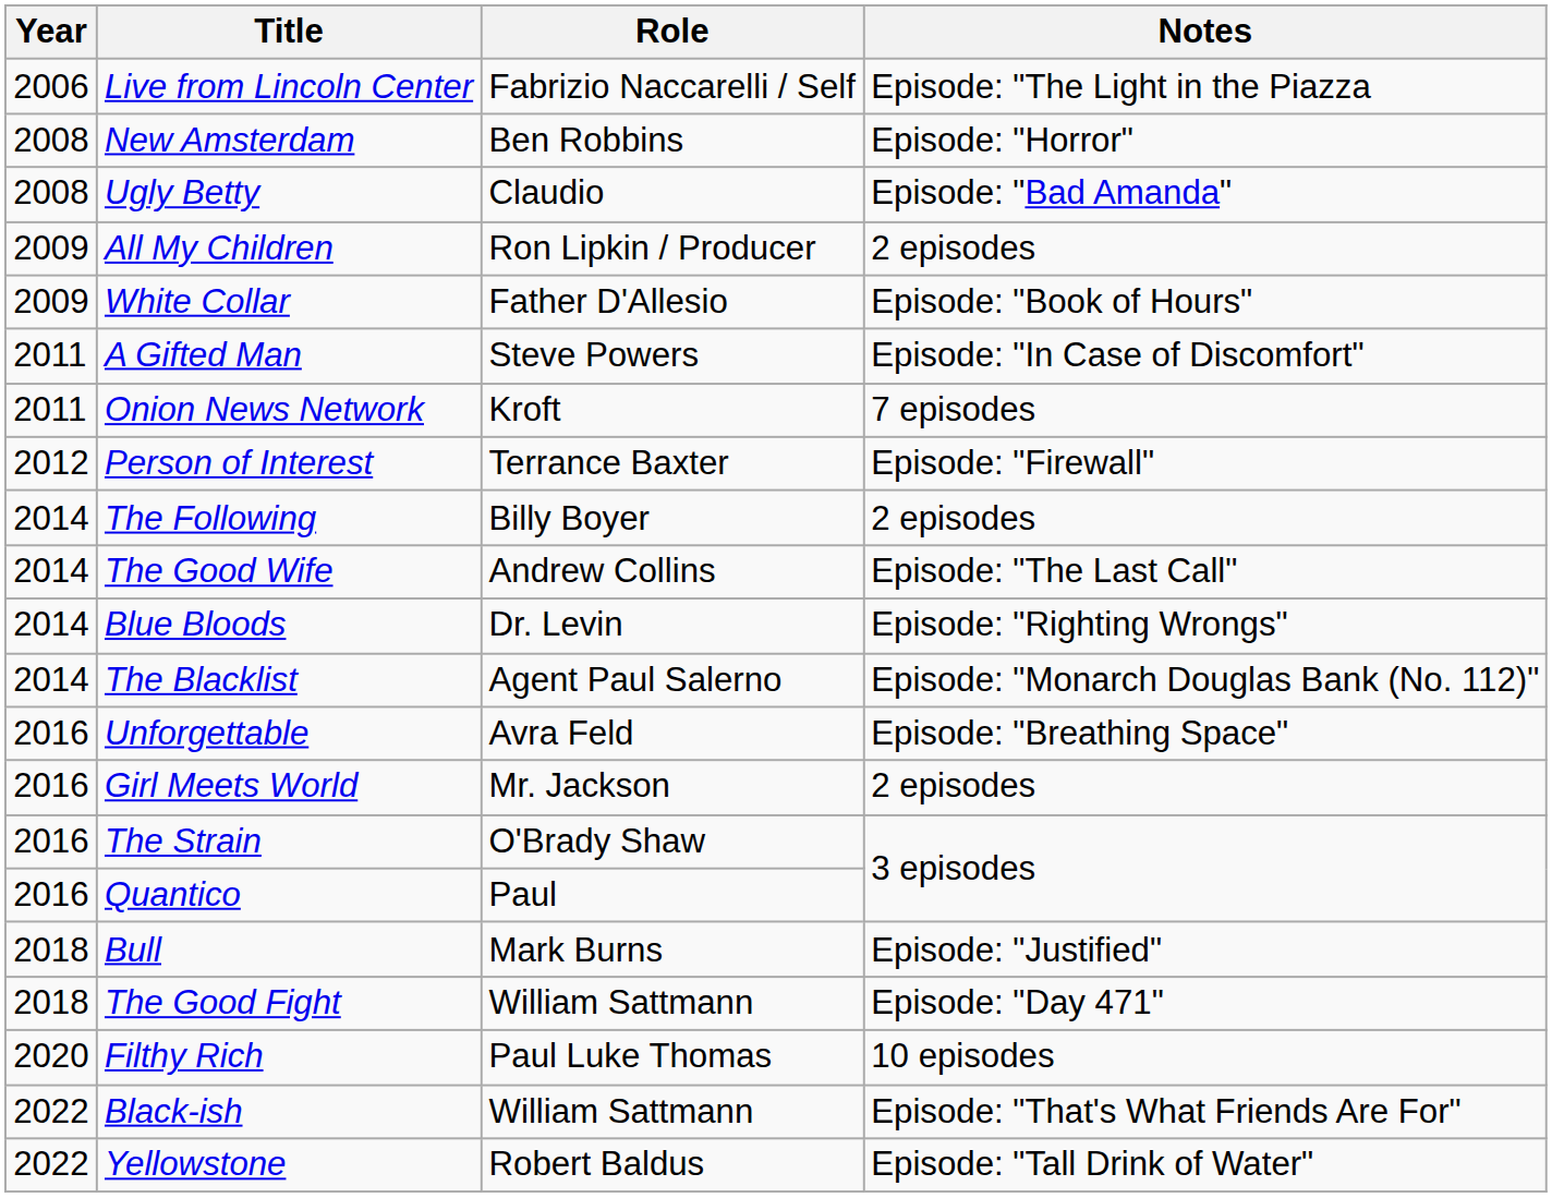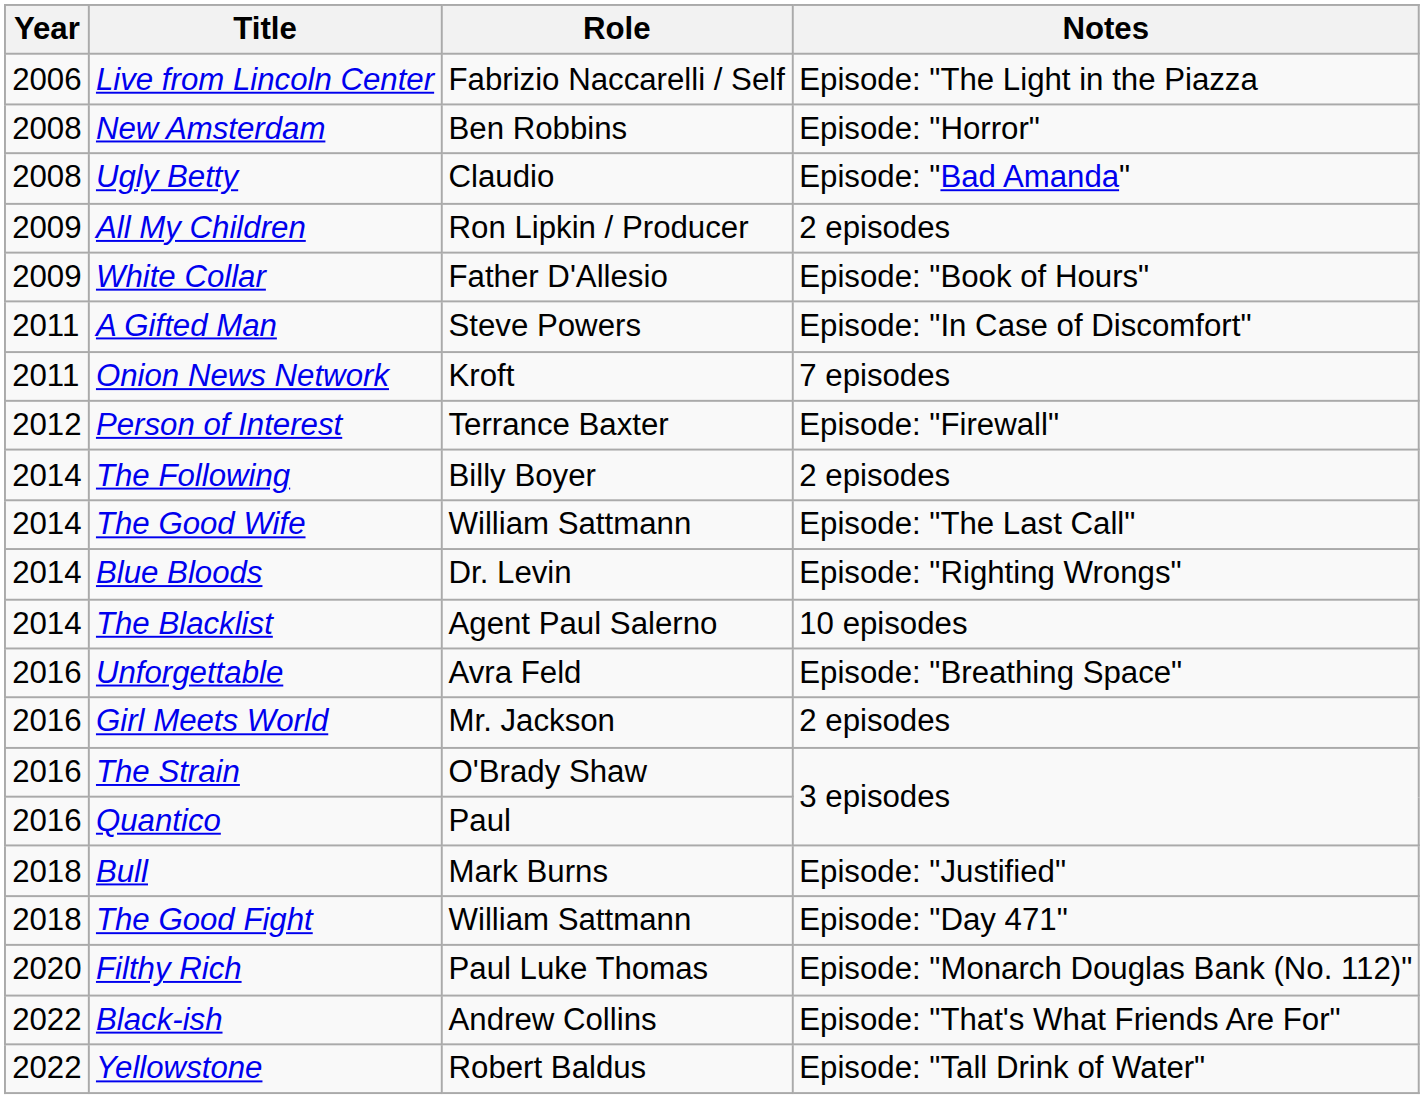The Good Wife | Role: Andrew Collins -> William Sattmann
The Blacklist | Notes: Episode: "Monarch Douglas Bank (No. 112)" -> 10 episodes
Filthy Rich | Notes: 10 episodes -> Episode: "Monarch Douglas Bank (No. 112)"
Black-ish | Role: William Sattmann -> Andrew Collins
